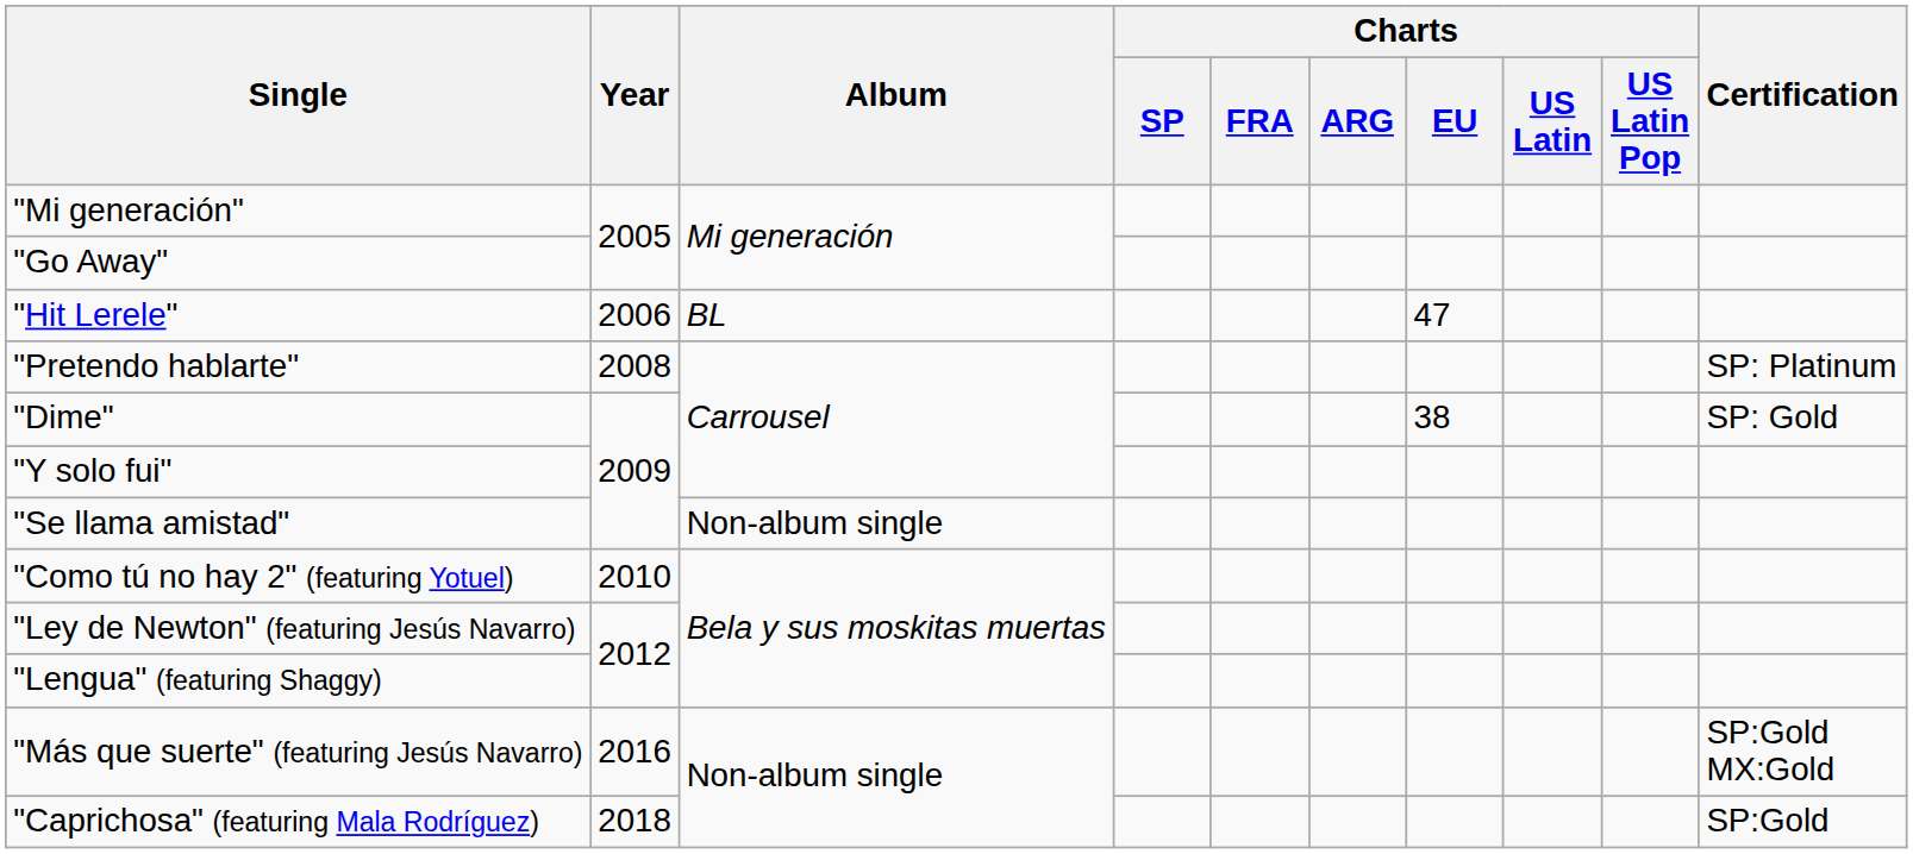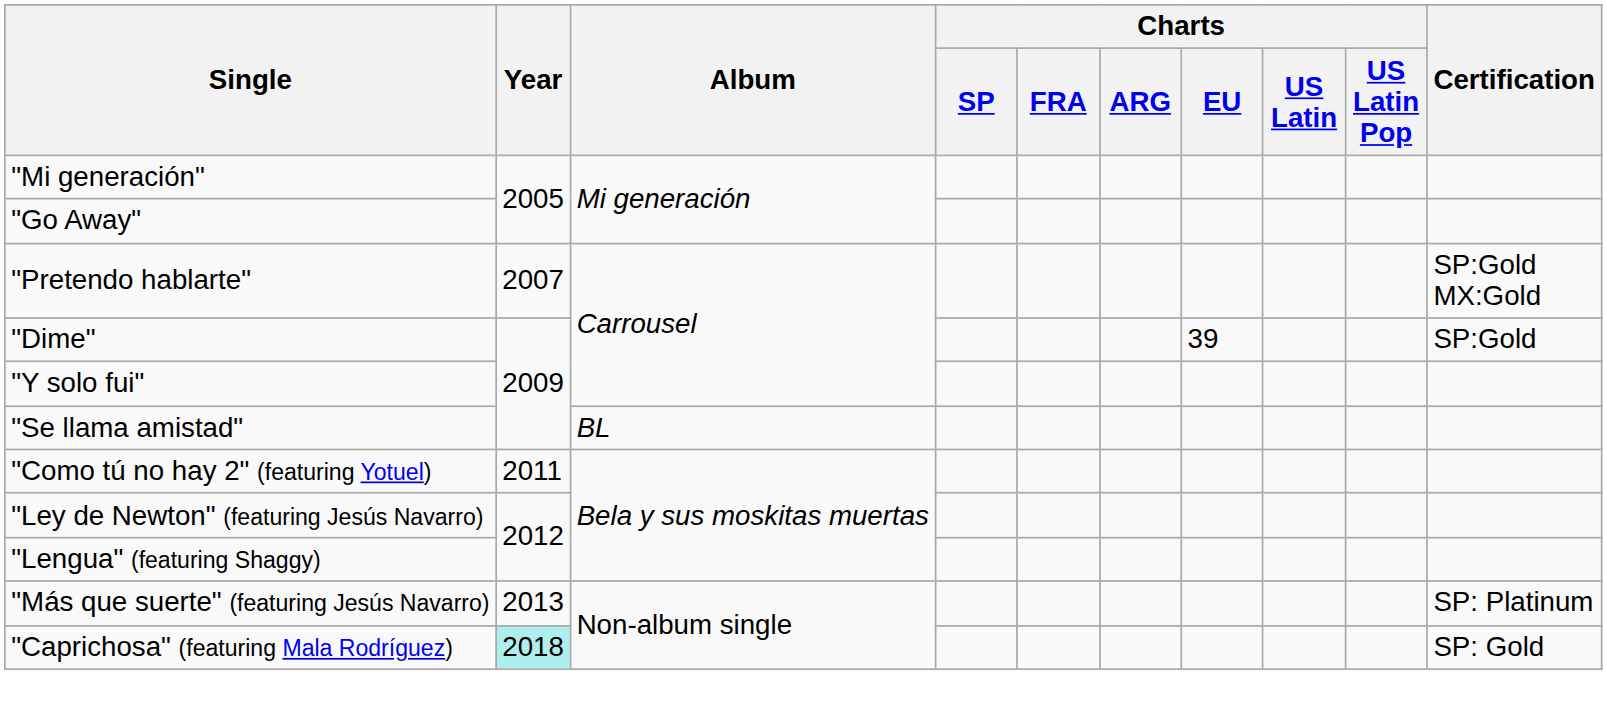- row: "Hit Lerele" | 2006 | BL | 47
"Pretendo hablarte" | Year: 2008 -> 2007
"Pretendo hablarte" | Certification: SP: Platinum -> SP:Gold MX:Gold
"Dime" | Charts / EU: 38 -> 39
"Dime" | Certification: SP: Gold -> SP:Gold
"Se llama amistad" | Album: Non-album single -> BL
"Como tú no hay 2" (featuring Yotuel) | Year: 2010 -> 2011
"Más que suerte" (featuring Jesús Navarro) | Year: 2016 -> 2013
"Más que suerte" (featuring Jesús Navarro) | Certification: SP:Gold MX:Gold -> SP: Platinum
"Caprichosa" (featuring Mala Rodríguez) | Year: no background -> paleturquoise background
"Caprichosa" (featuring Mala Rodríguez) | Certification: SP:Gold -> SP: Gold
